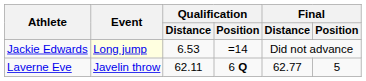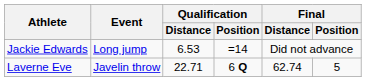Jackie Edwards | Event: lightyellow background -> no background
Laverne Eve | Qualification / Distance: 62.11 -> 22.71
Laverne Eve | Final / Distance: 62.77 -> 62.74
